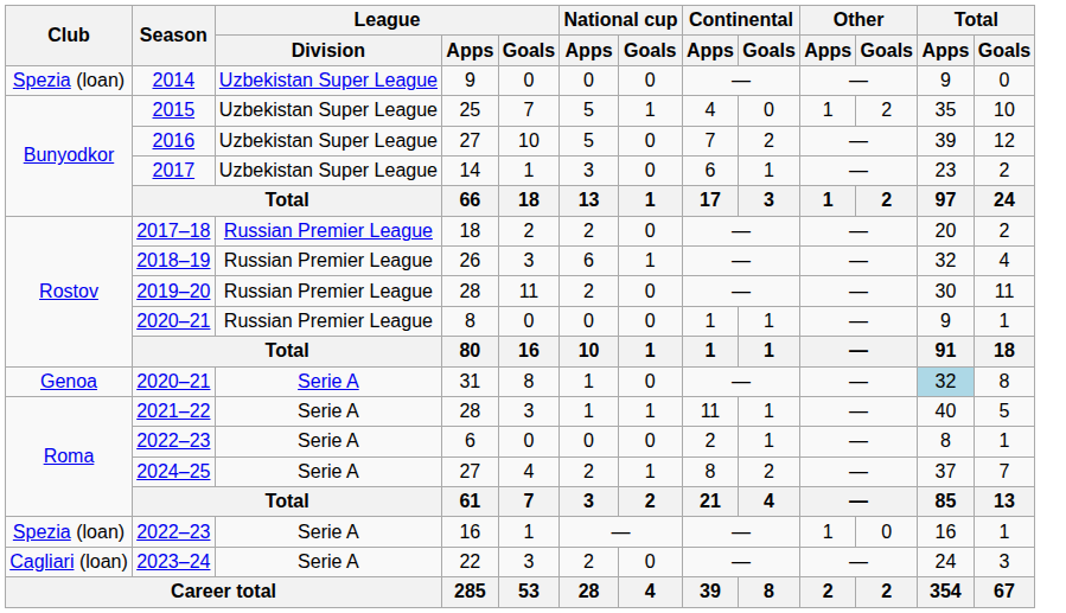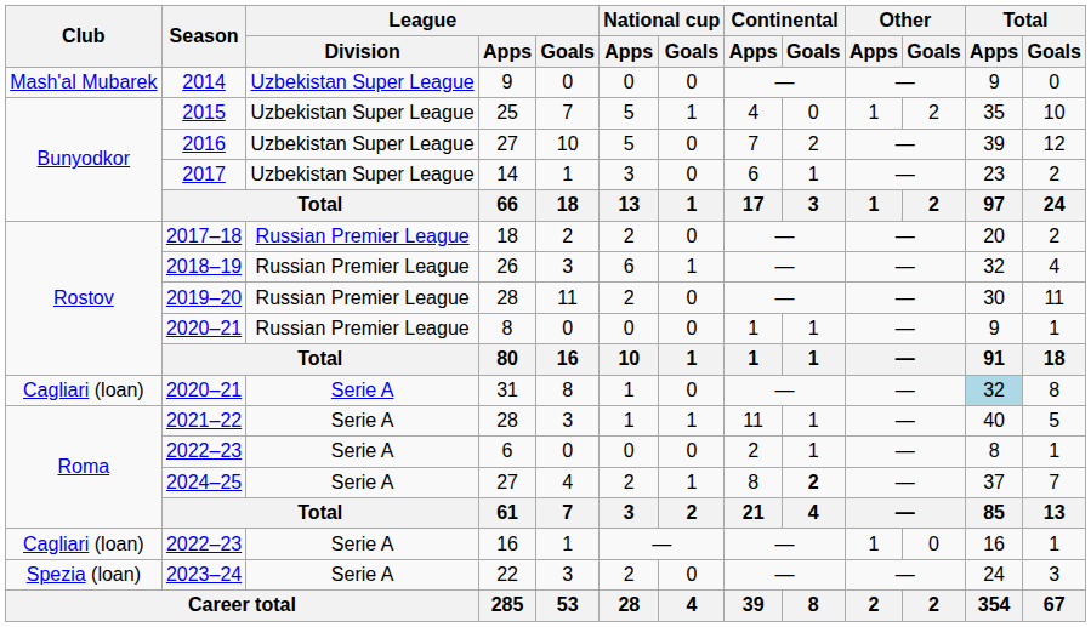2014 | Club: Spezia (loan) -> Mash'al Mubarek
2020–21 / 31 | Club: Genoa -> Cagliari (loan)
2024–25 | Continental / Goals: normal -> bold
2022–23 / 16 | Club: Spezia (loan) -> Cagliari (loan)
2023–24 | Club: Cagliari (loan) -> Spezia (loan)
